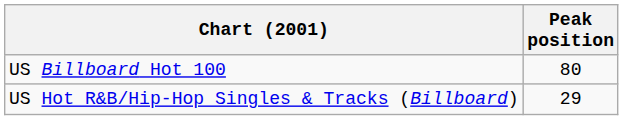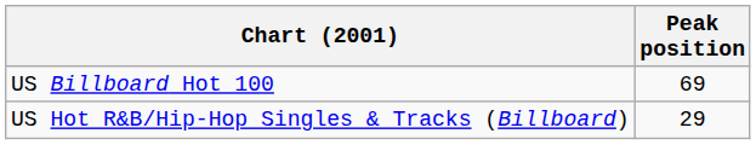US Billboard Hot 100 | Peak position: 80 -> 69
